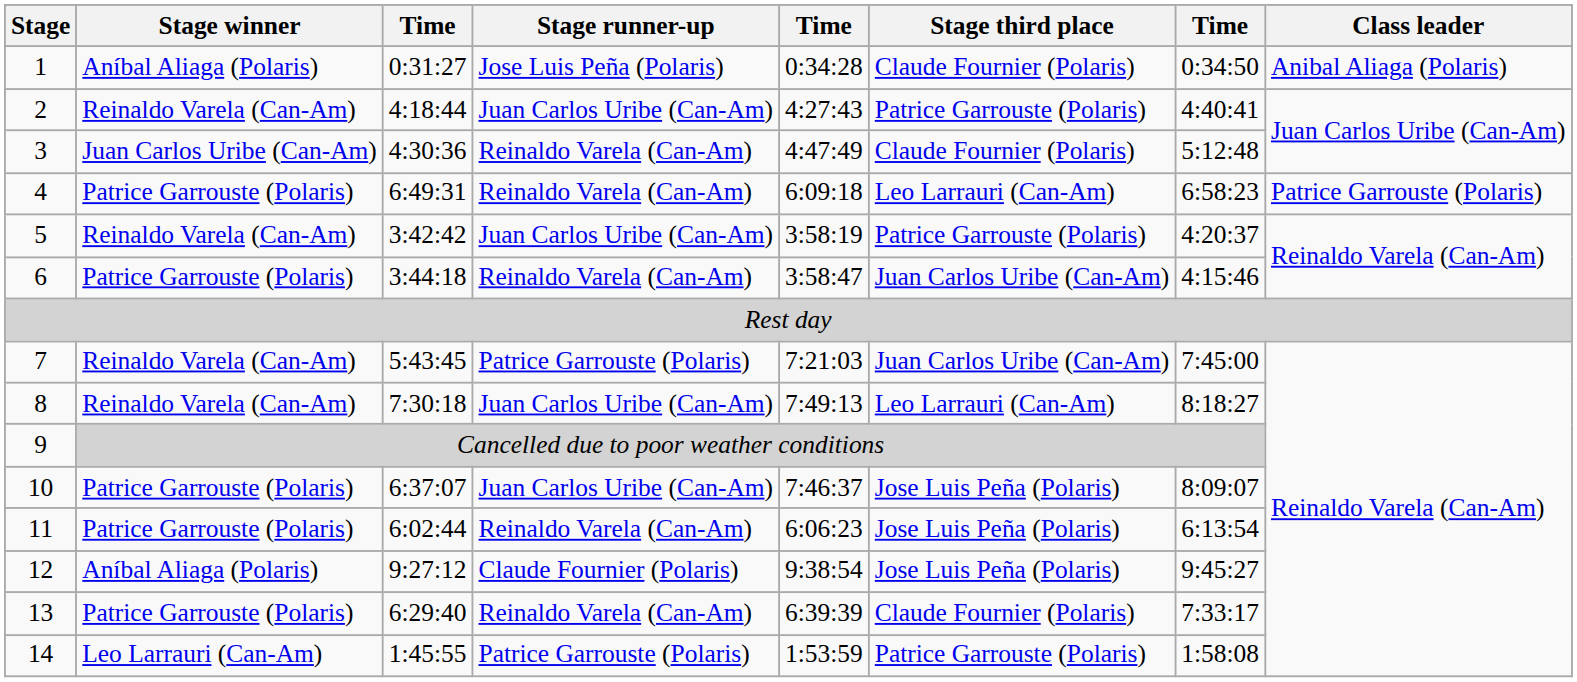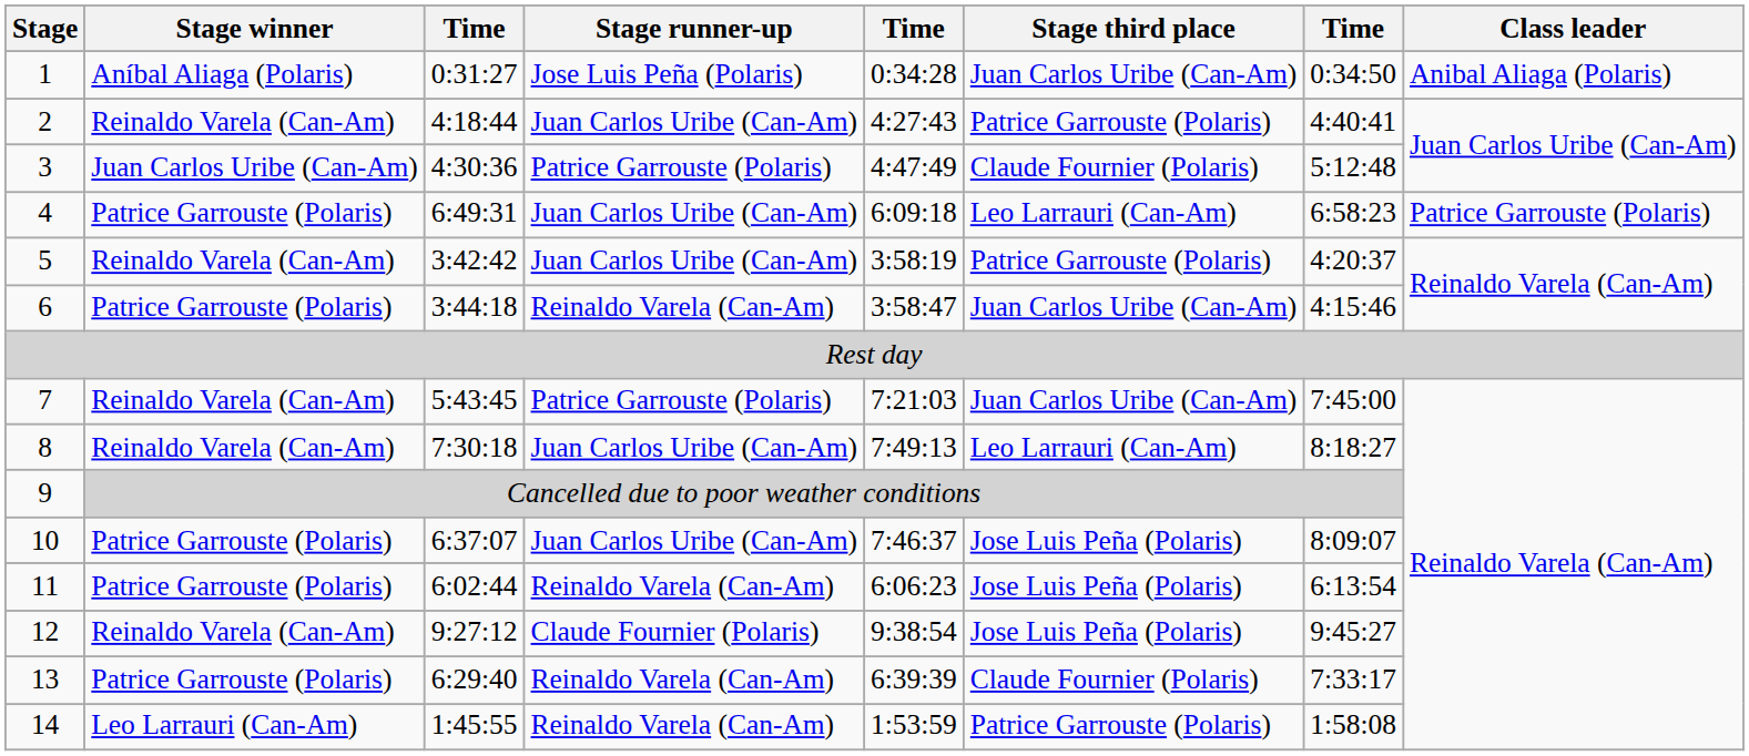1 | Stage third place: Claude Fournier (Polaris) -> Juan Carlos Uribe (Can-Am)
3 | Stage runner-up: Reinaldo Varela (Can-Am) -> Patrice Garrouste (Polaris)
4 | Stage runner-up: Reinaldo Varela (Can-Am) -> Juan Carlos Uribe (Can-Am)
12 | Stage winner: Aníbal Aliaga (Polaris) -> Reinaldo Varela (Can-Am)
14 | Stage runner-up: Patrice Garrouste (Polaris) -> Reinaldo Varela (Can-Am)
